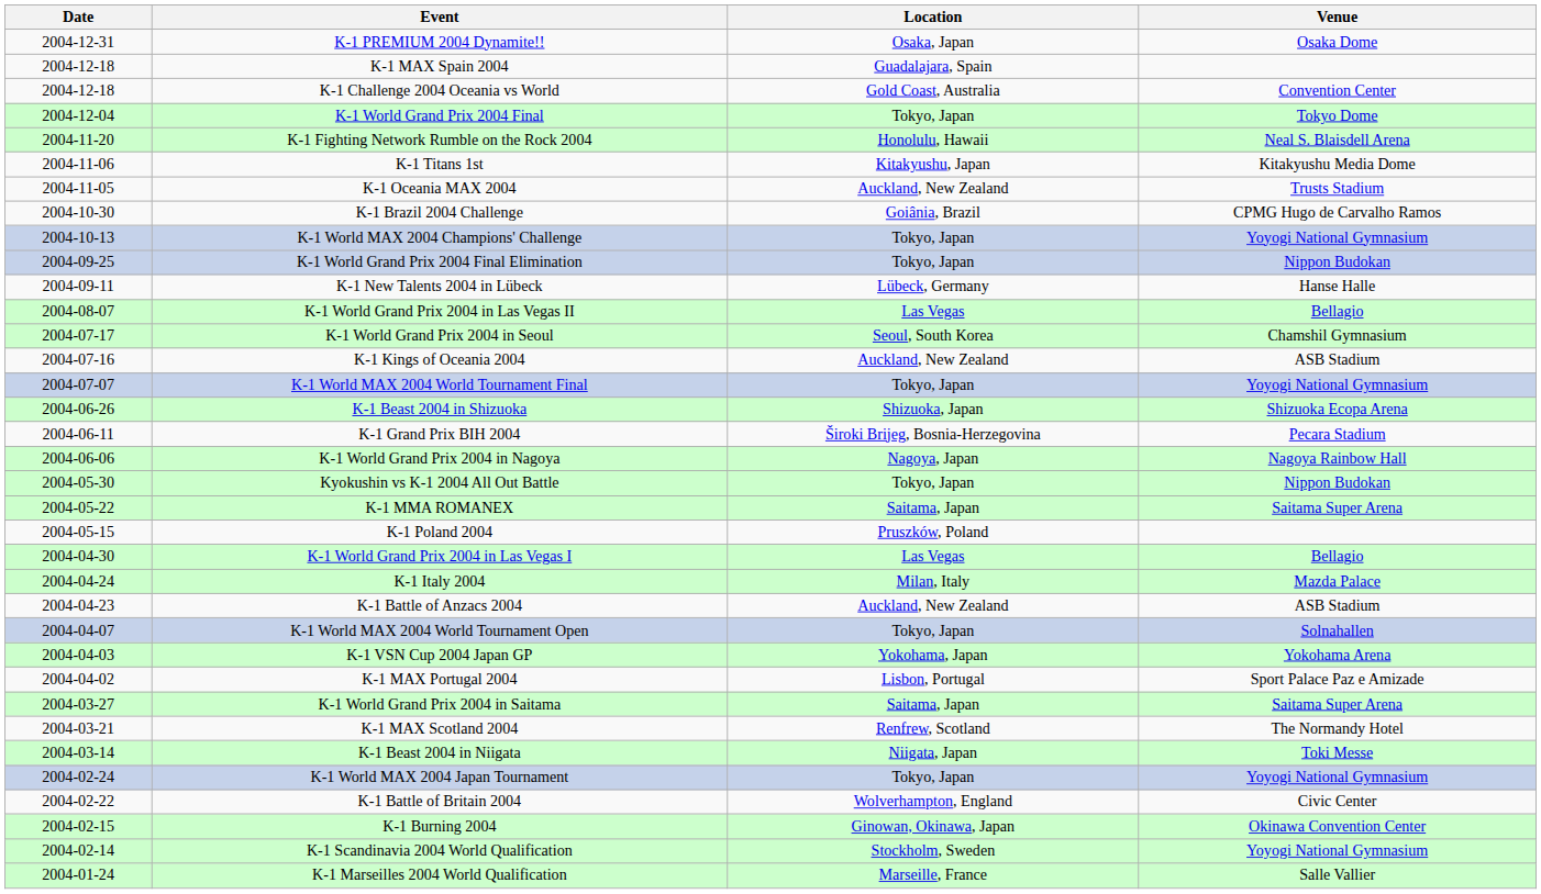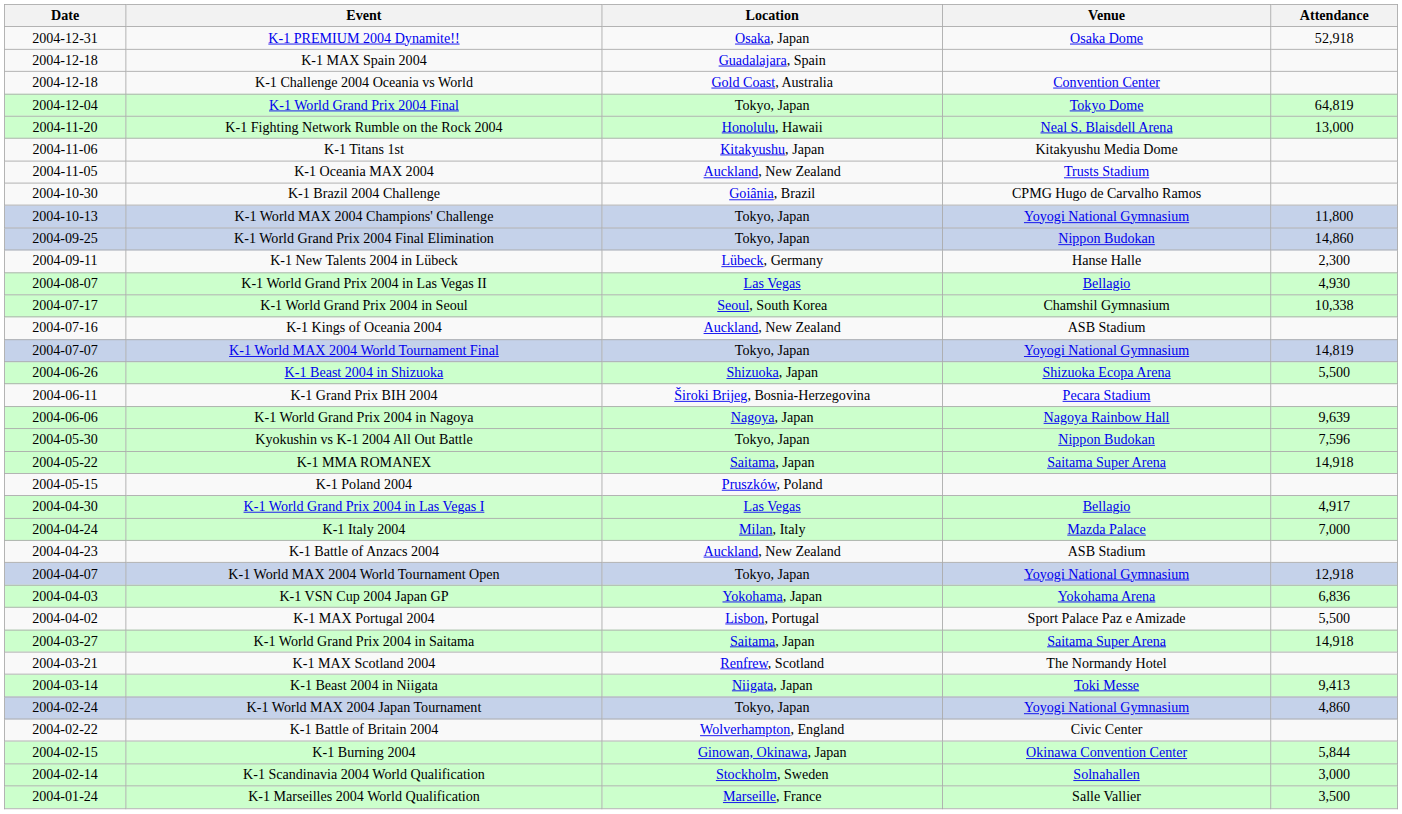+ column: Attendance | 52,918 | 64,819 | 13,000 | 11,800 | 14,860 | 2,300 | 4,930 | 10,338 | 14,819 | 5,500 | 9,639 | 7,596 | 14,918 | 4,917 | 7,000 | 12,918 | 6,836 | 5,500 | 14,918 | 9,413 | 4,860 | 5,844 | 3,000 | 3,500
K-1 World MAX 2004 World Tournament Open | Venue: Solnahallen -> Yoyogi National Gymnasium
K-1 Scandinavia 2004 World Qualification | Venue: Yoyogi National Gymnasium -> Solnahallen
